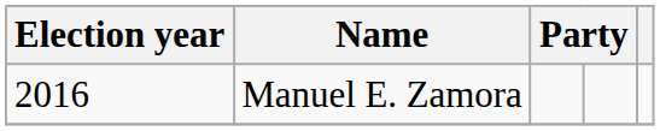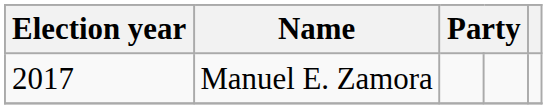Manuel E. Zamora | Election year: 2016 -> 2017
